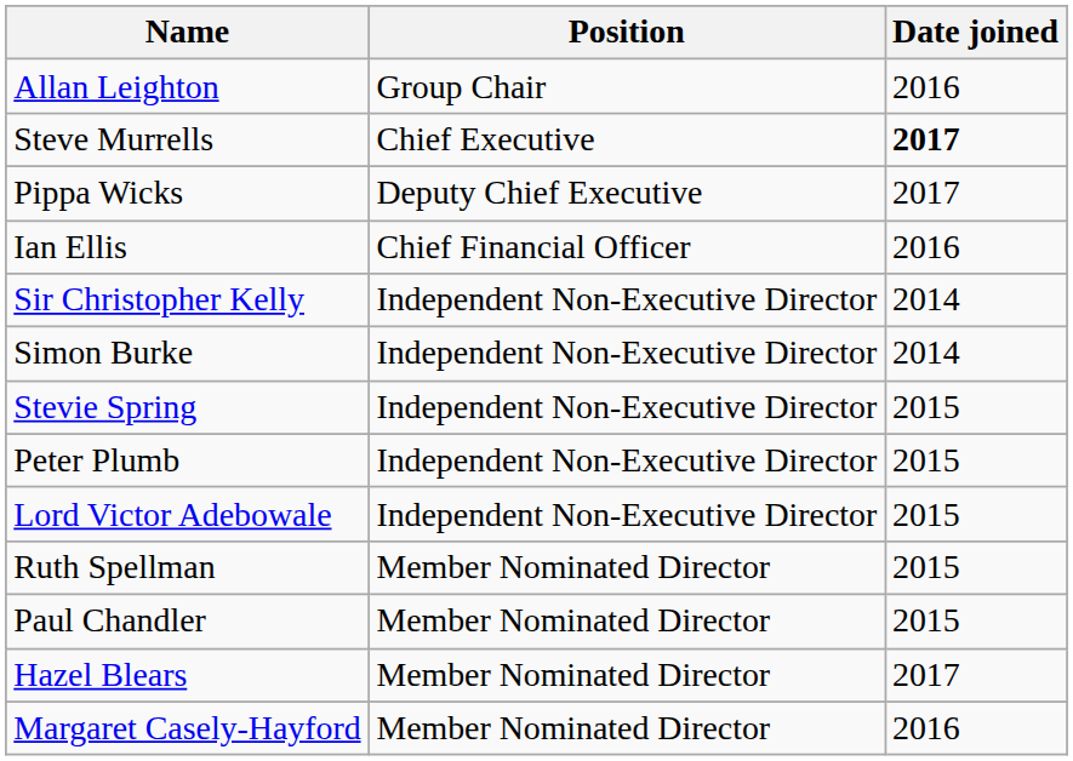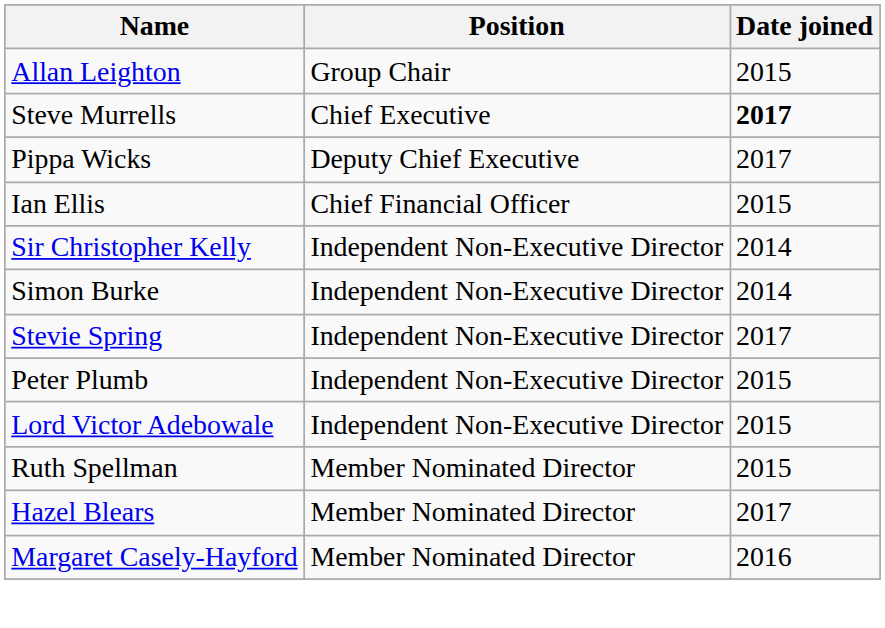Allan Leighton | Date joined: 2016 -> 2015
Ian Ellis | Date joined: 2016 -> 2015
Stevie Spring | Date joined: 2015 -> 2017
- row: Paul Chandler | Member Nominated Director | 2015
